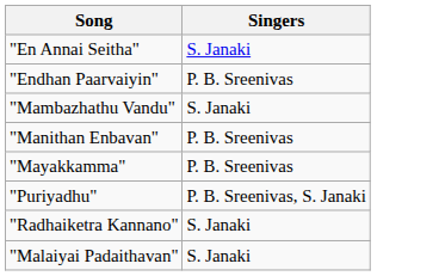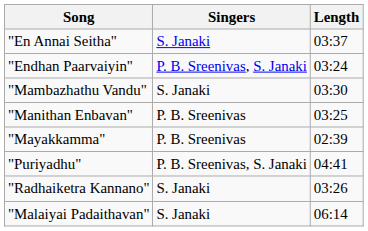+ column: Length | 03:37 | 03:24 | 03:30 | 03:25 | 02:39 | 04:41 | 03:26 | 06:14
"Endhan Paarvaiyin" | Singers: P. B. Sreenivas -> P. B. Sreenivas, S. Janaki
